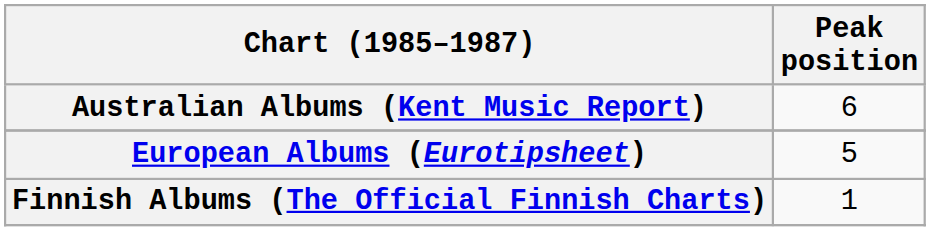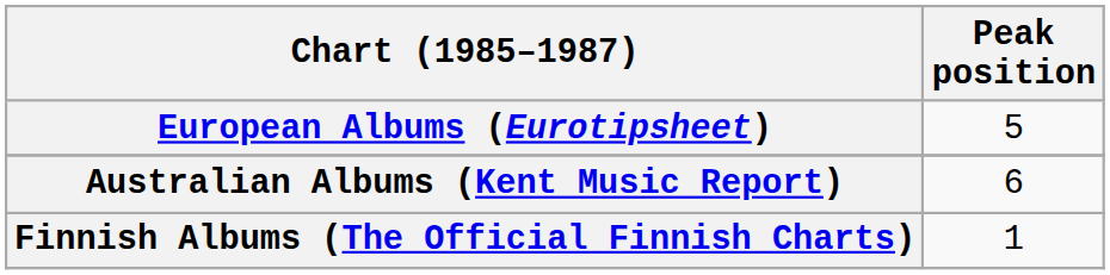rows swapped: Australian Albums (Kent Music Report) <-> European Albums (Eurotipsheet)
